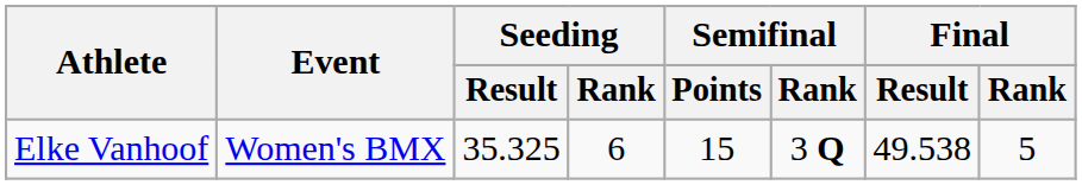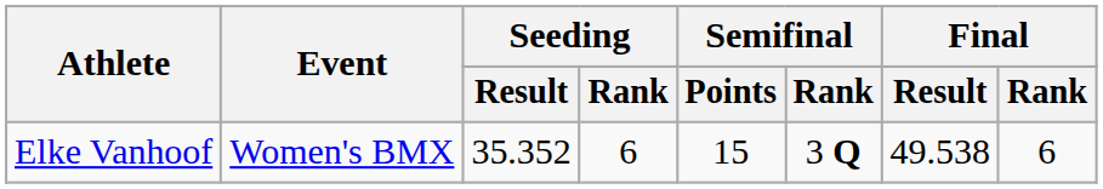Elke Vanhoof | Seeding / Result: 35.325 -> 35.352
Elke Vanhoof | Final / Rank: 5 -> 6
